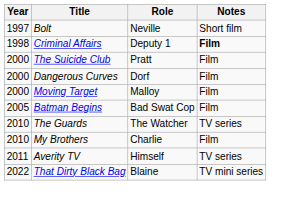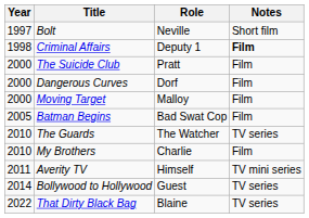Averity TV | Notes: TV series -> TV mini series
+ row: 2014 | Bollywood to Hollywood | Guest | TV series
That Dirty Black Bag | Notes: TV mini series -> TV series
